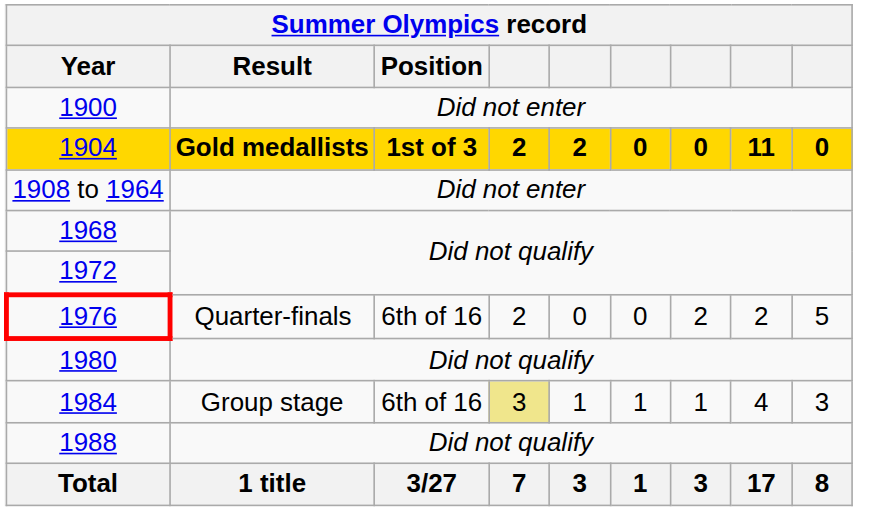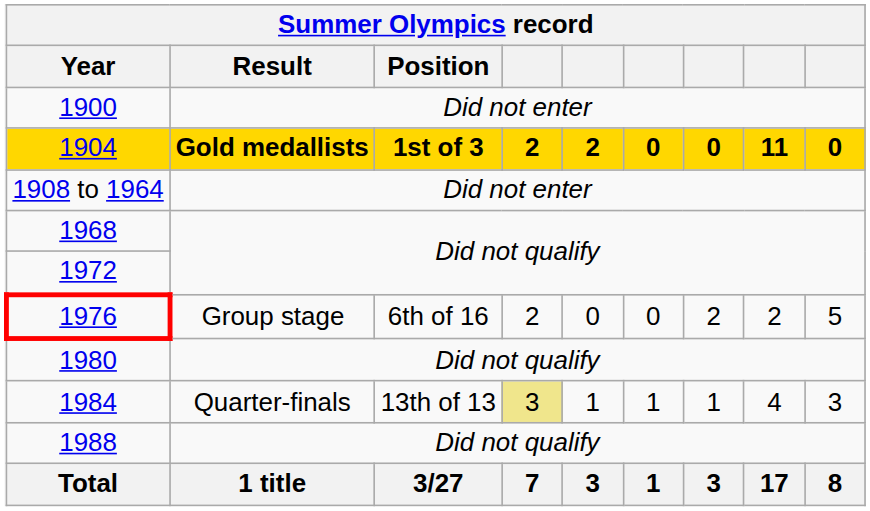1976 | Result: Quarter-finals -> Group stage
1984 | Result: Group stage -> Quarter-finals
1984 | Position: 6th of 16 -> 13th of 13
